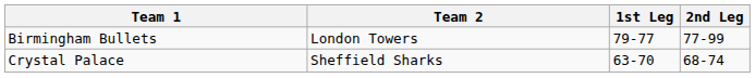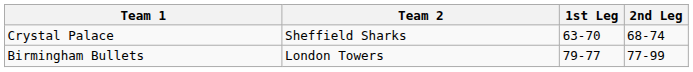rows swapped: Crystal Palace <-> Birmingham Bullets
